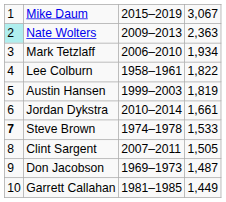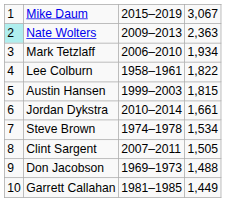Austin Hansen | column 4: 1,819 -> 1,815
Steve Brown | column 1: bold -> normal
Steve Brown | column 4: 1,533 -> 1,534
Don Jacobson | column 4: 1,487 -> 1,488
